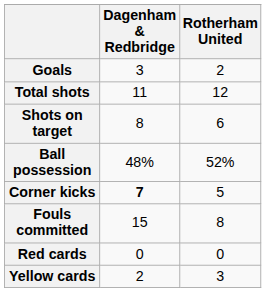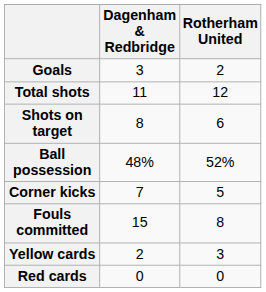Corner kicks | Dagenham & Redbridge: bold -> normal
rows swapped: Yellow cards <-> Red cards
